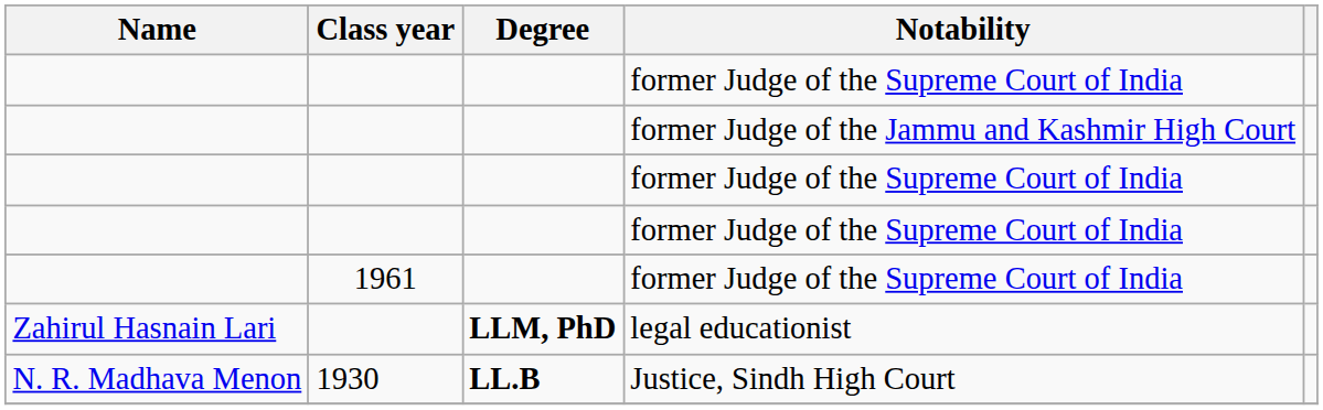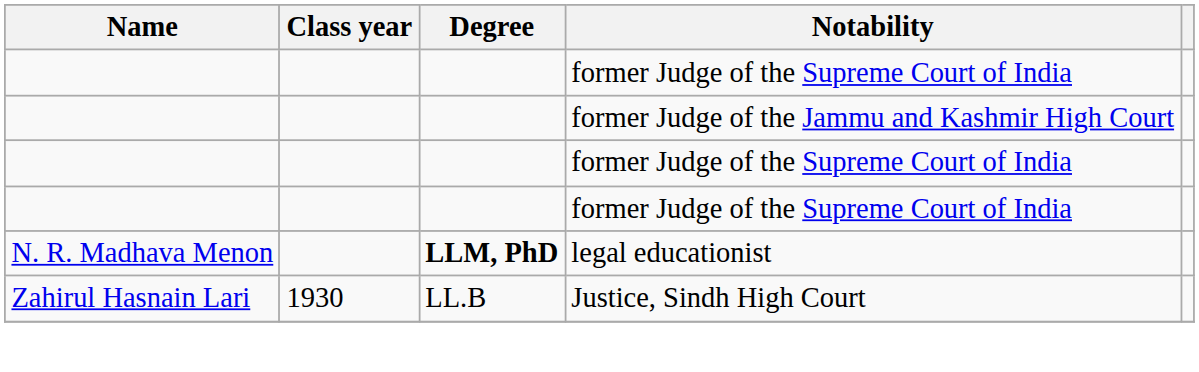- row: 1961 | former Judge of the Supreme Court of India
legal educationist | Name: Zahirul Hasnain Lari -> N. R. Madhava Menon
Justice, Sindh High Court | Name: N. R. Madhava Menon -> Zahirul Hasnain Lari
Justice, Sindh High Court | Degree: bold -> normal
